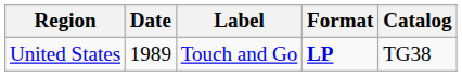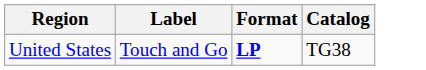- column: Date | 1989
